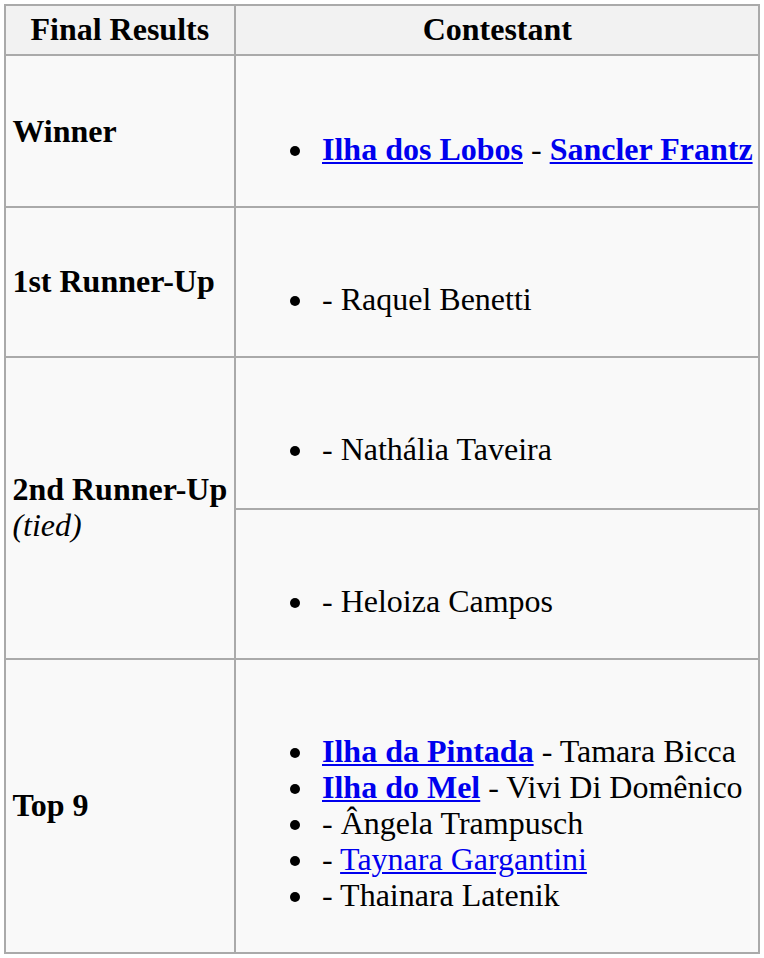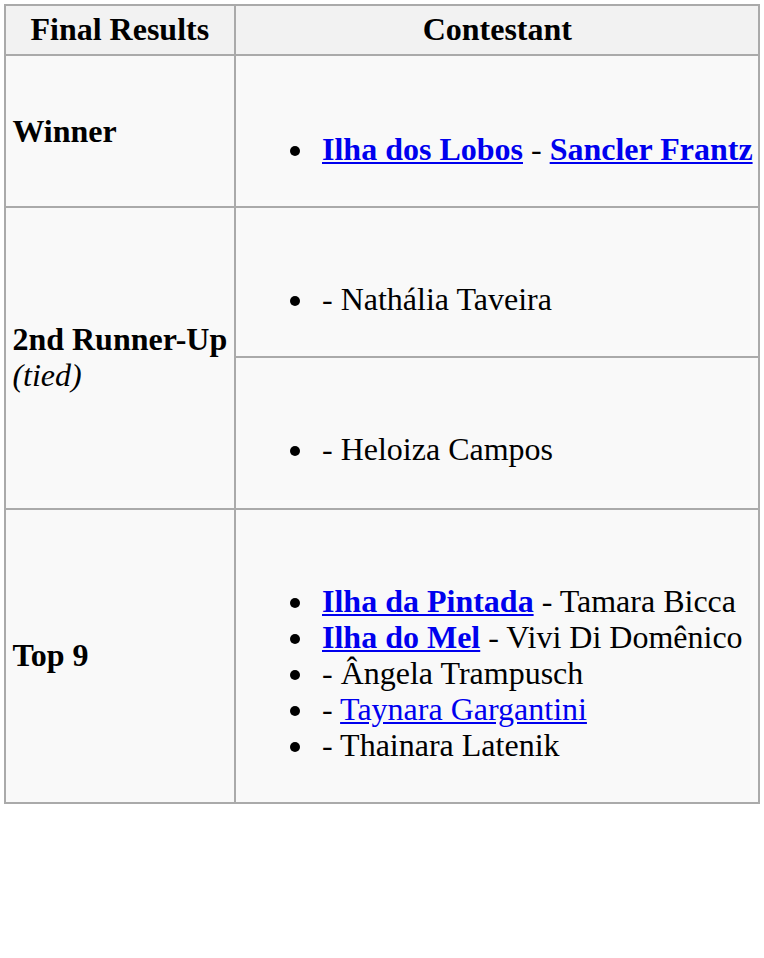- row: 1st Runner-Up | - Raquel Benetti
